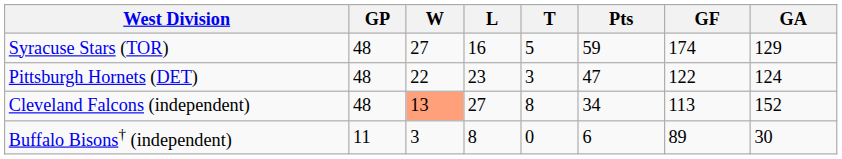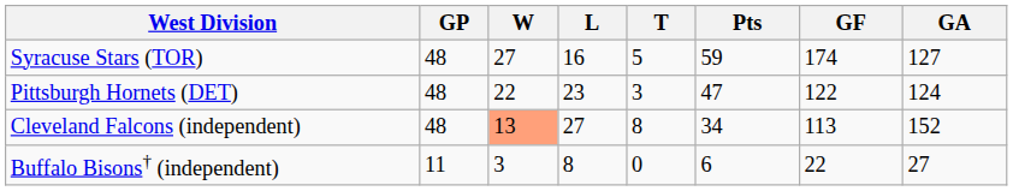Syracuse Stars (TOR) | GA: 129 -> 127
Buffalo Bisons† (independent) | GF: 89 -> 22
Buffalo Bisons† (independent) | GA: 30 -> 27
